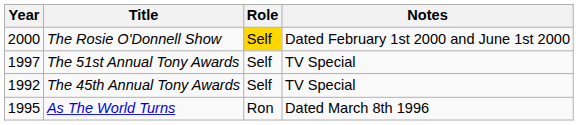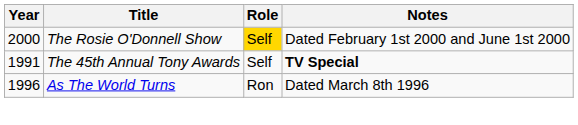- row: 1997 | The 51st Annual Tony Awards | Self | TV Special
The 45th Annual Tony Awards | Year: 1992 -> 1991
The 45th Annual Tony Awards | Notes: normal -> bold
As The World Turns | Year: 1995 -> 1996
